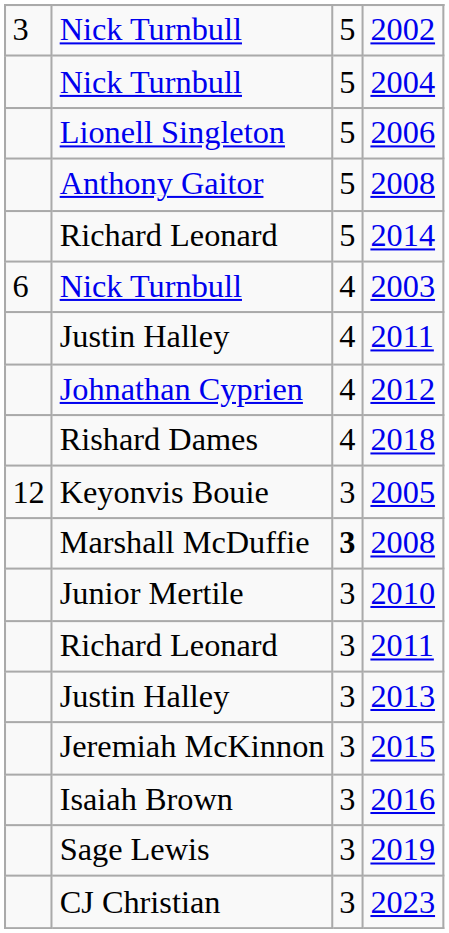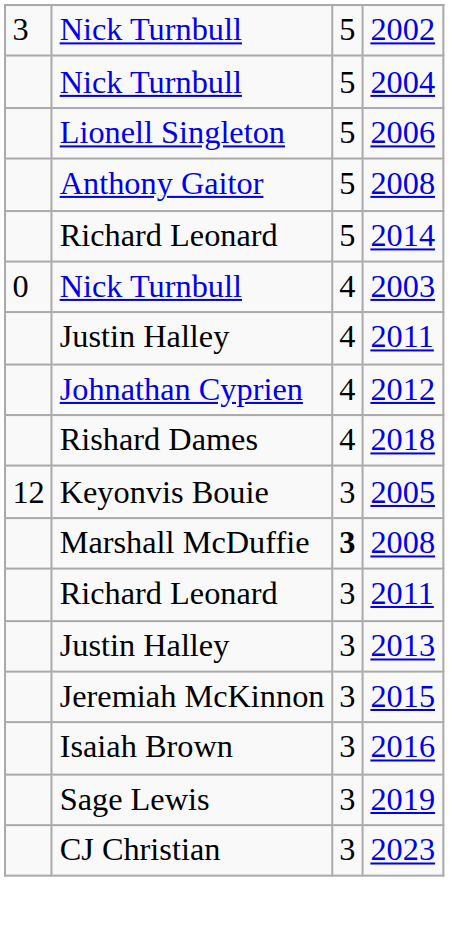2003 | column 1: 6 -> 0
- row: Junior Mertile | 3 | 2010
